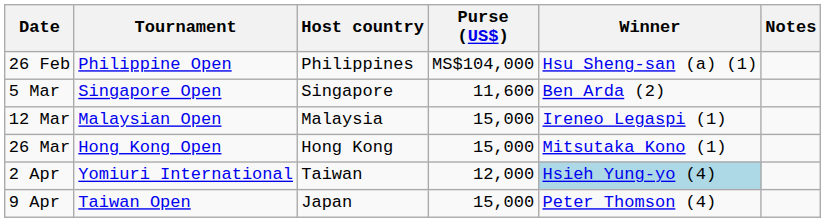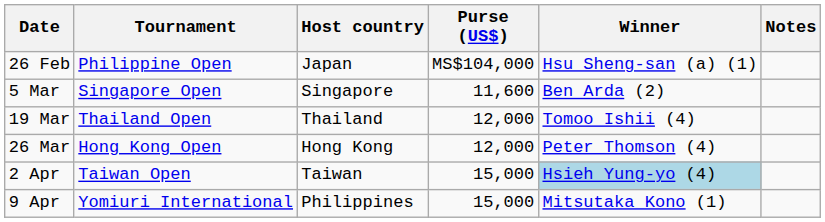26 Feb | Host country: Philippines -> Japan
- row: 12 Mar | Malaysian Open | Malaysia | 15,000 | Ireneo Legaspi (1)
+ row: 19 Mar | Thailand Open | Thailand | 12,000 | Tomoo Ishii (4)
26 Mar | Purse (US$): 15,000 -> 12,000
26 Mar | Winner: Mitsutaka Kono (1) -> Peter Thomson (4)
2 Apr | Tournament: Yomiuri International -> Taiwan Open
2 Apr | Purse (US$): 12,000 -> 15,000
9 Apr | Tournament: Taiwan Open -> Yomiuri International
9 Apr | Host country: Japan -> Philippines
9 Apr | Winner: Peter Thomson (4) -> Mitsutaka Kono (1)
